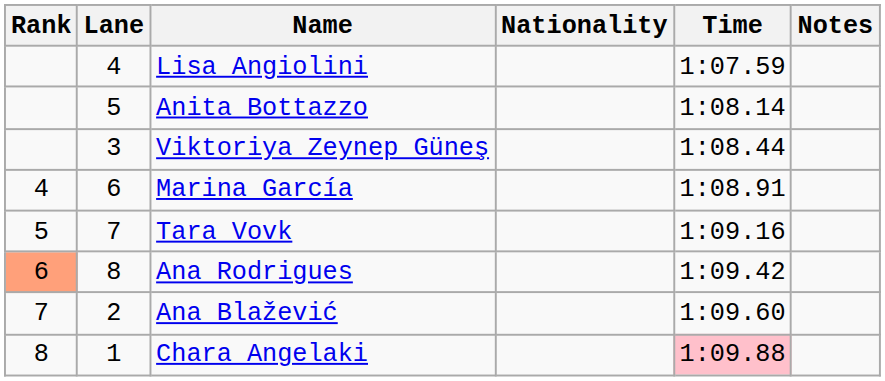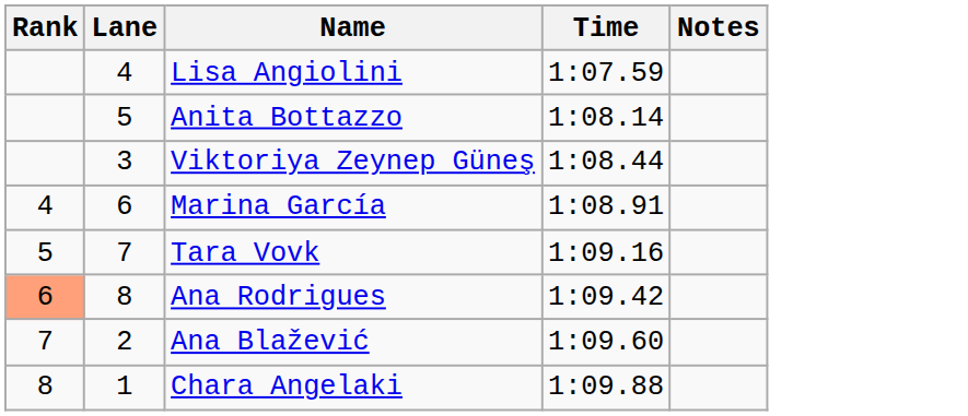- column: Nationality
Chara Angelaki | Time: pink background -> no background
